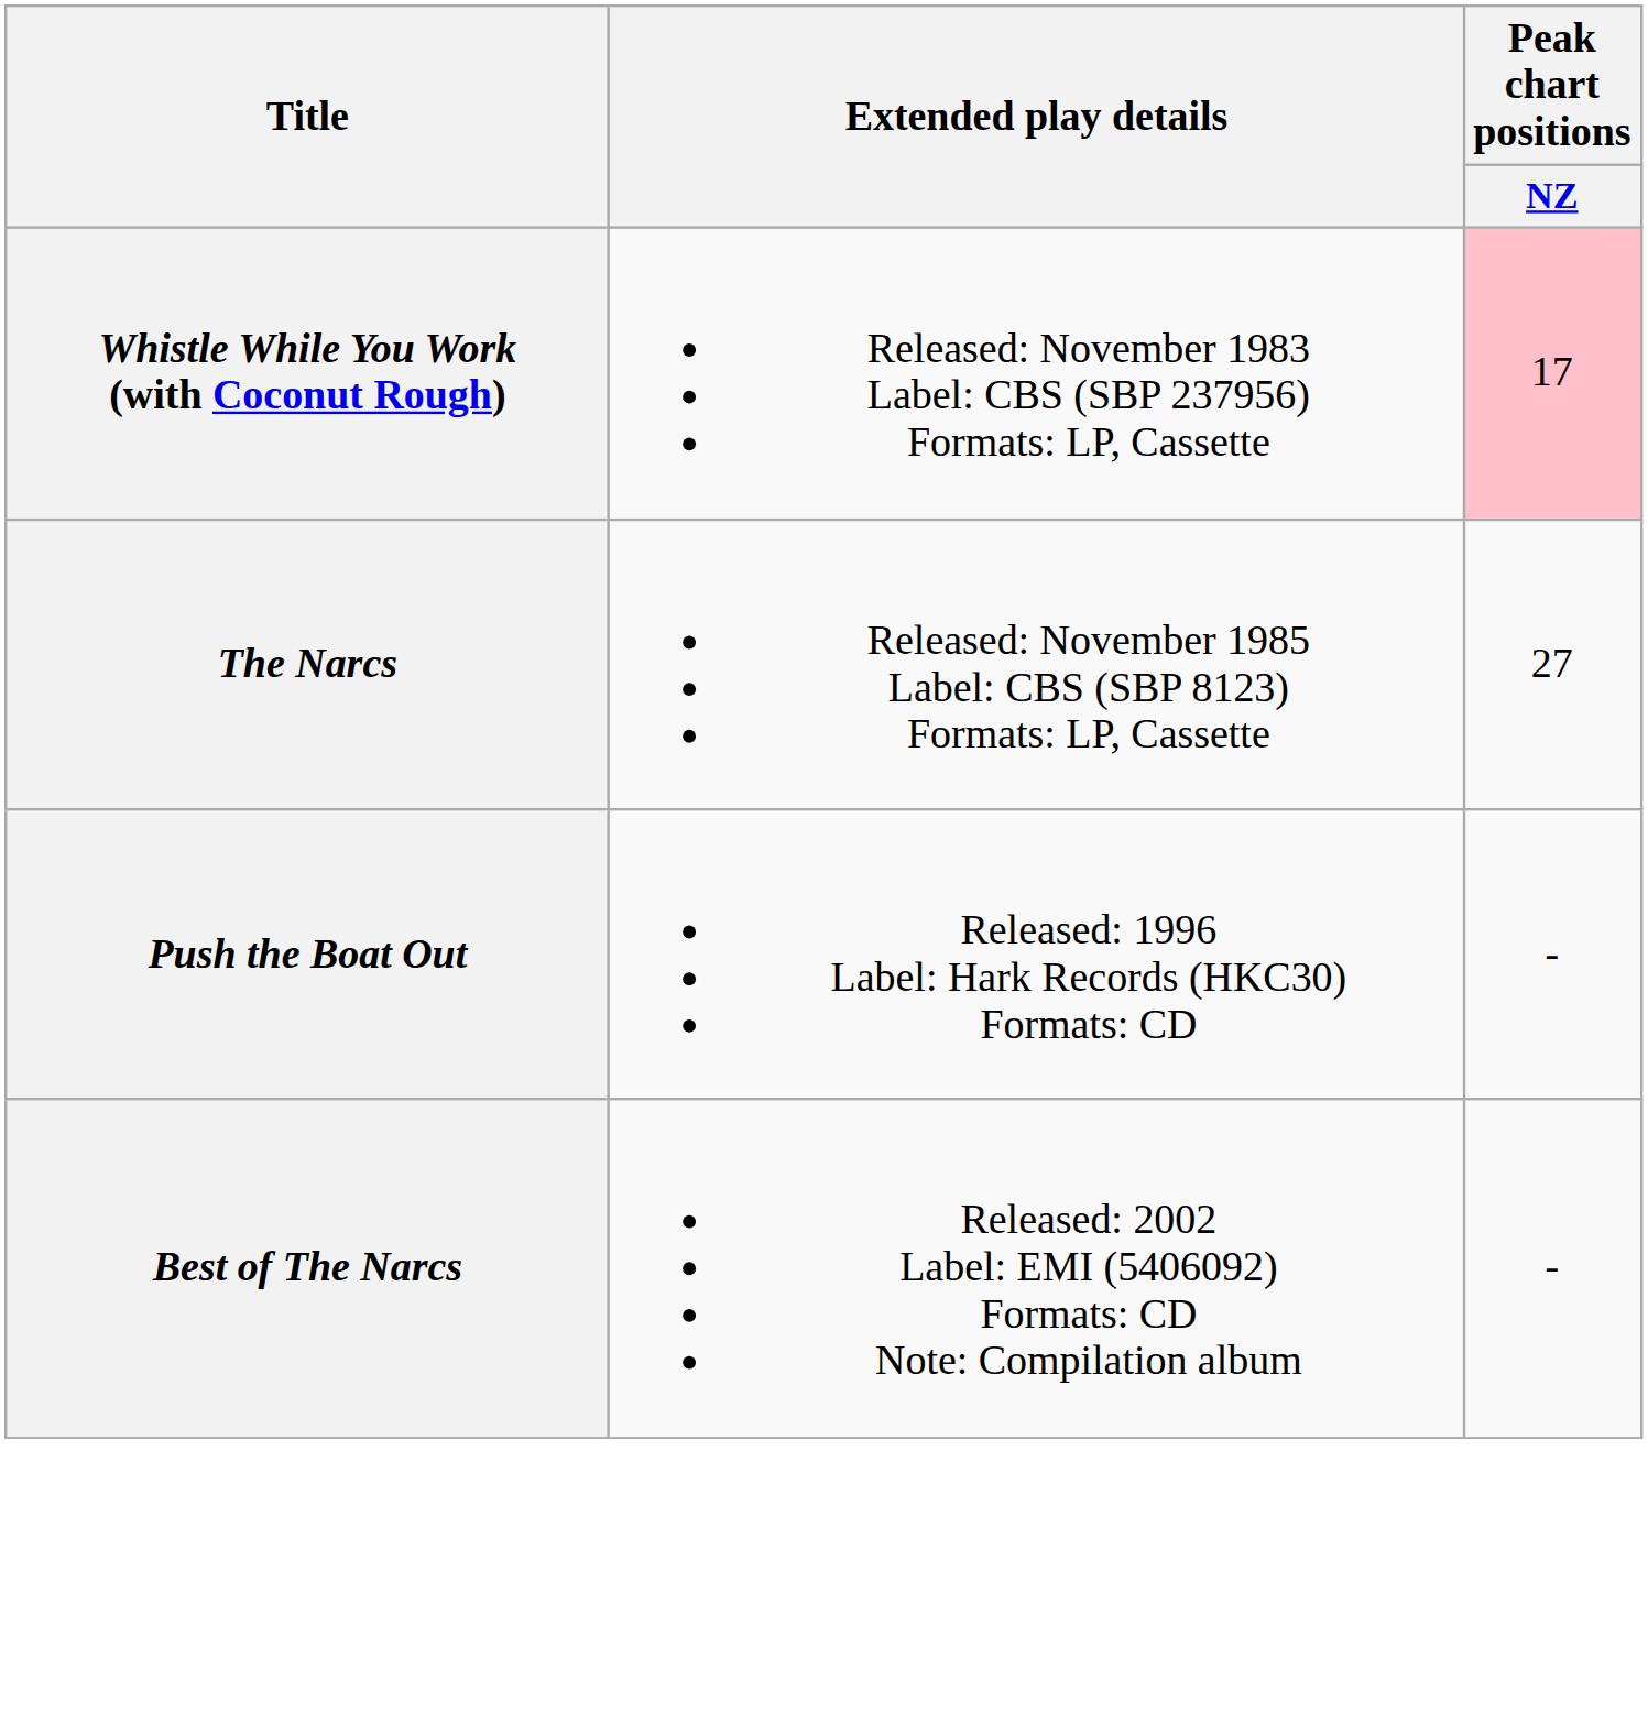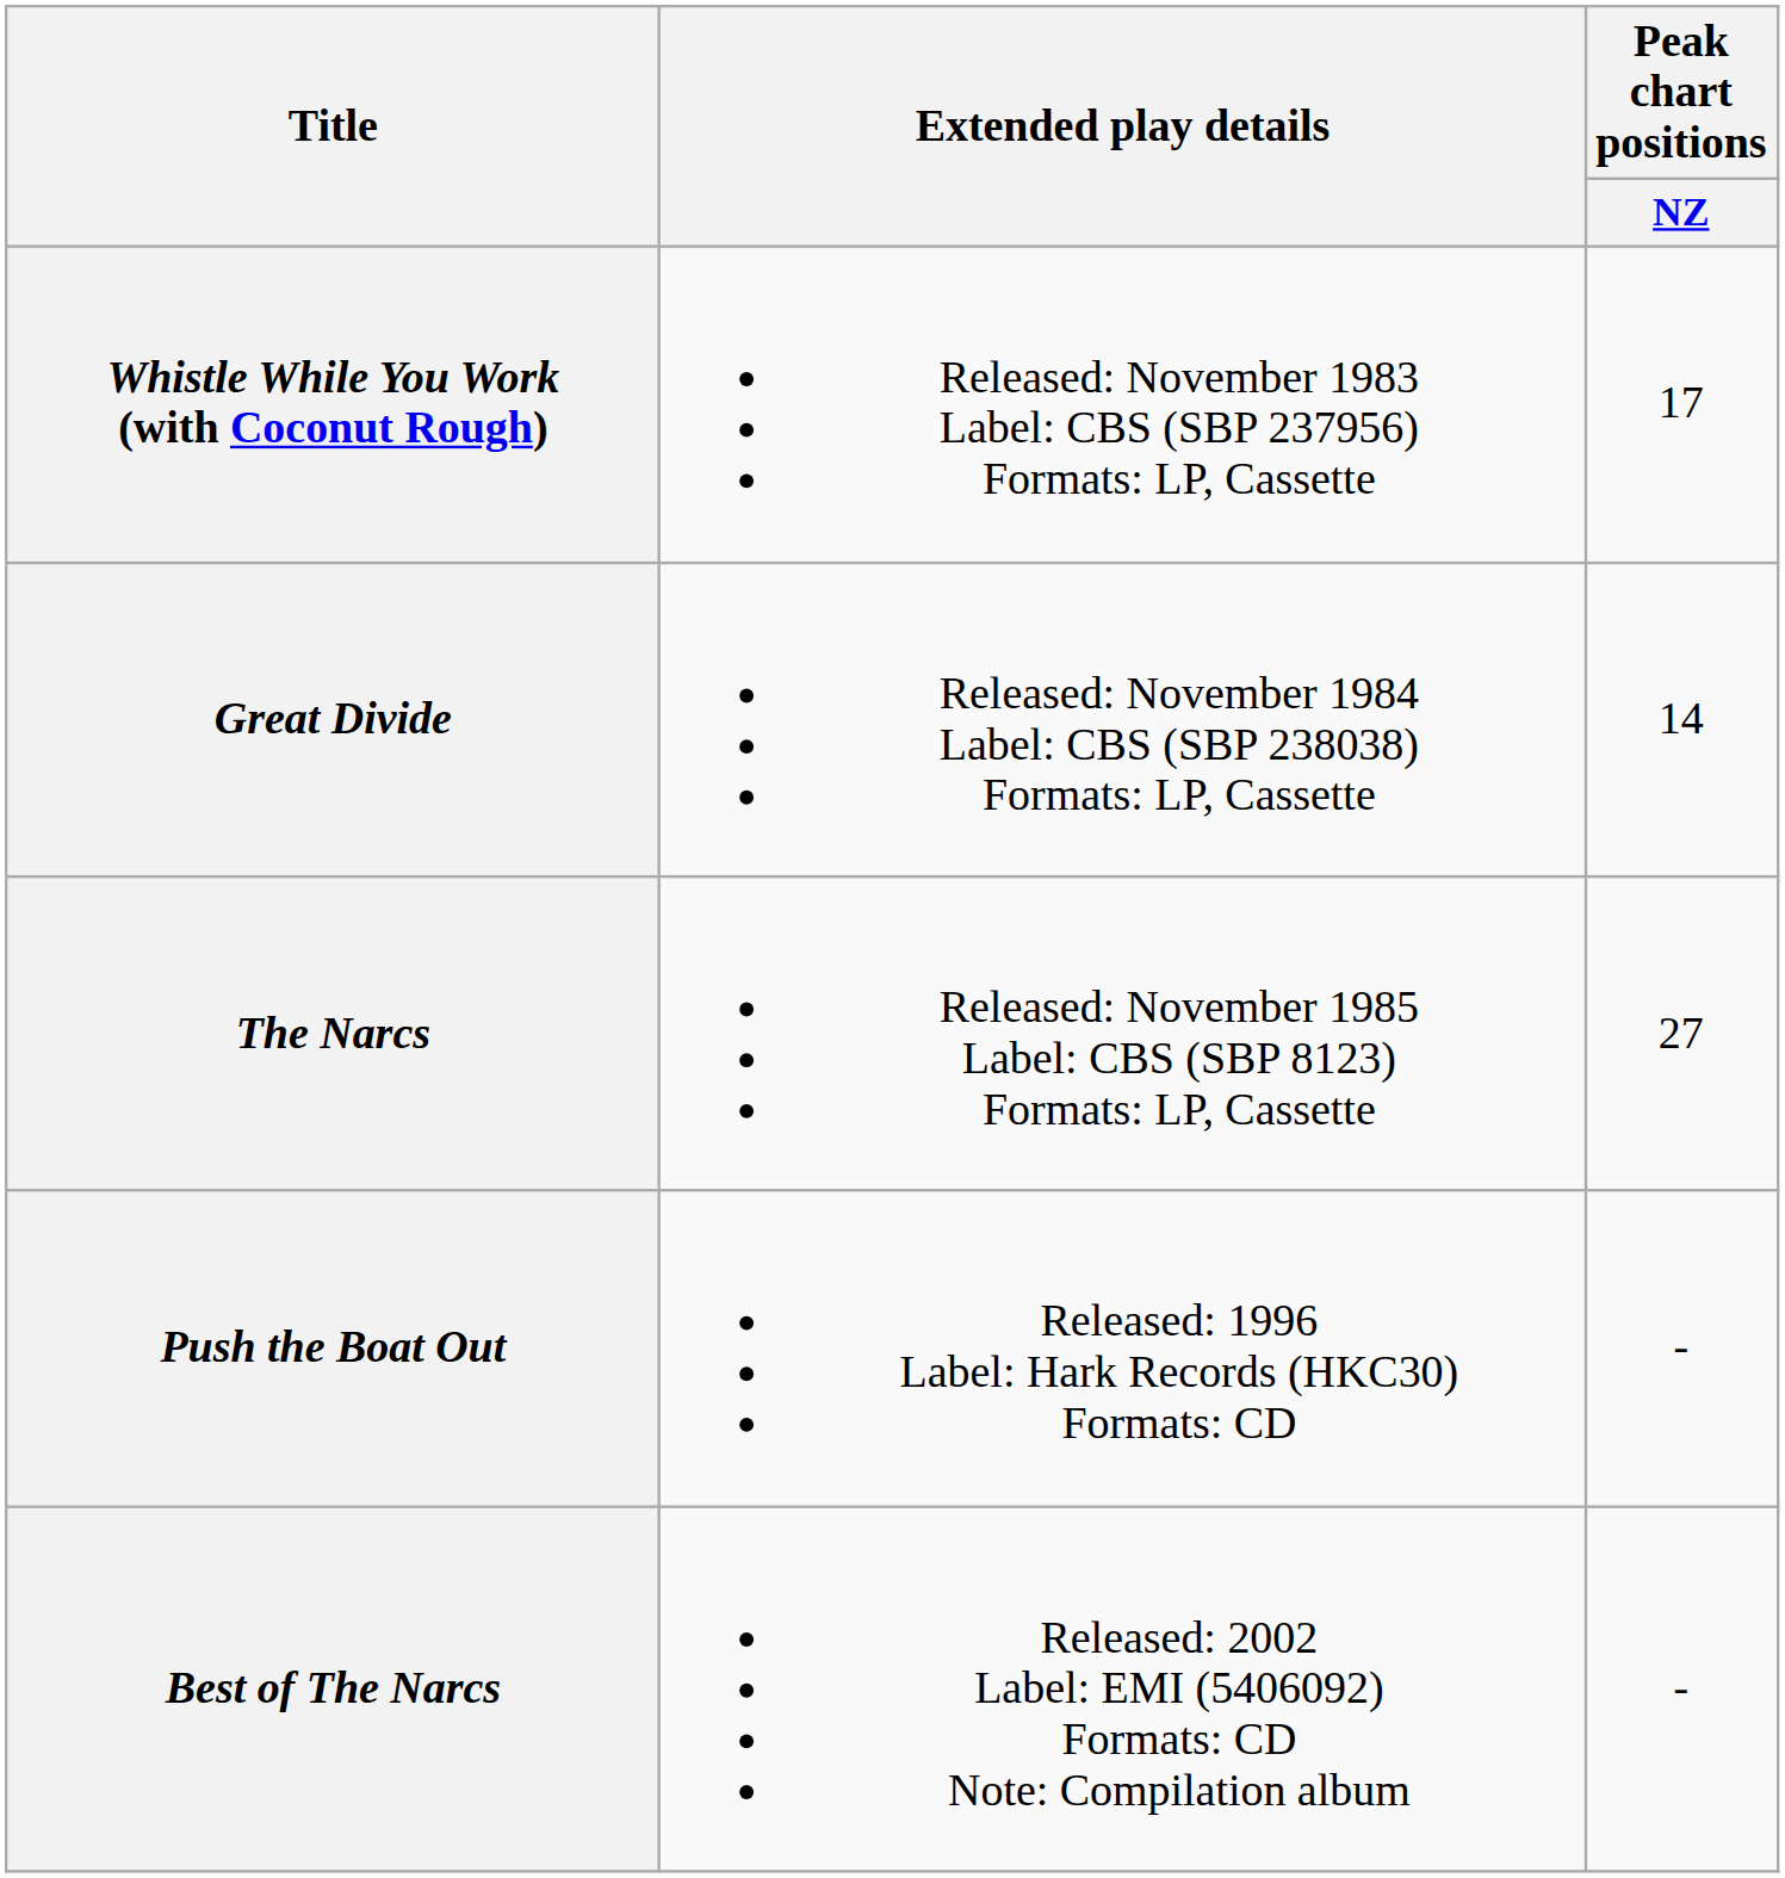Whistle While You Work (with Coconut Rough) | Peak chart positions / NZ: pink background -> no background
+ row: Great Divide | Released: November 1984 Label: CBS (SBP 238038) Formats: LP, Cassette | 14
